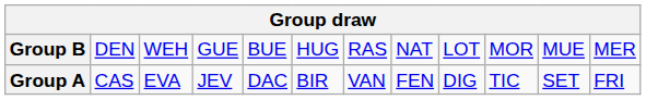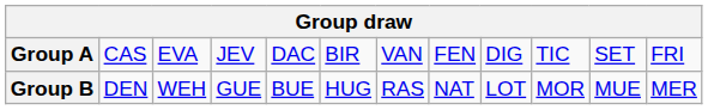rows swapped: Group A <-> Group B
